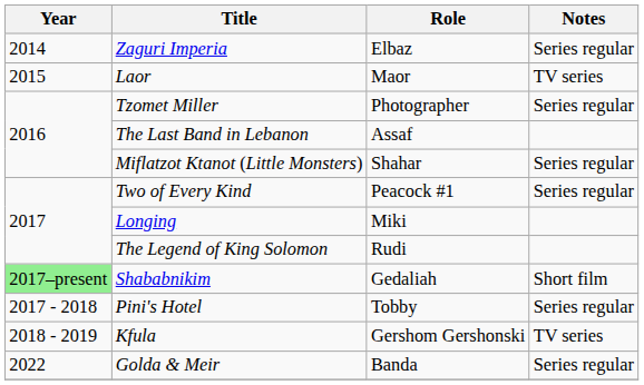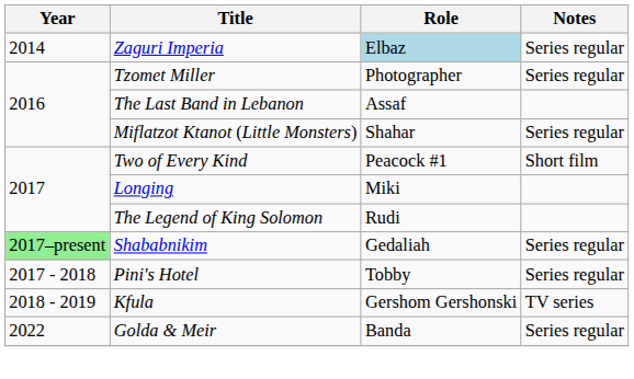Zaguri Imperia | Role: no background -> lightblue background
- row: 2015 | Laor | Maor | TV series
Two of Every Kind | Notes: Series regular -> Short film
Shababnikim | Notes: Short film -> Series regular
